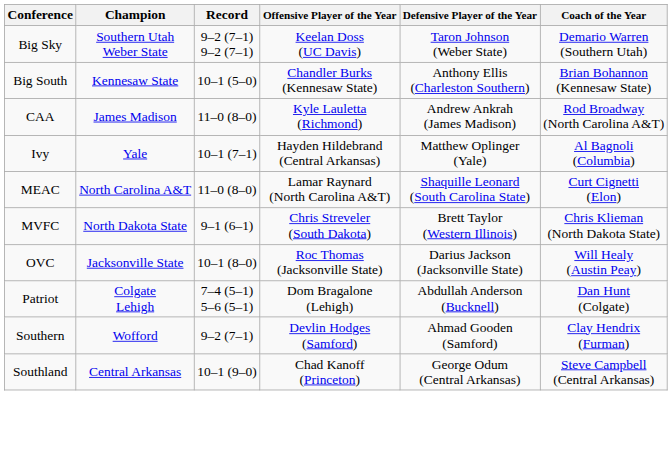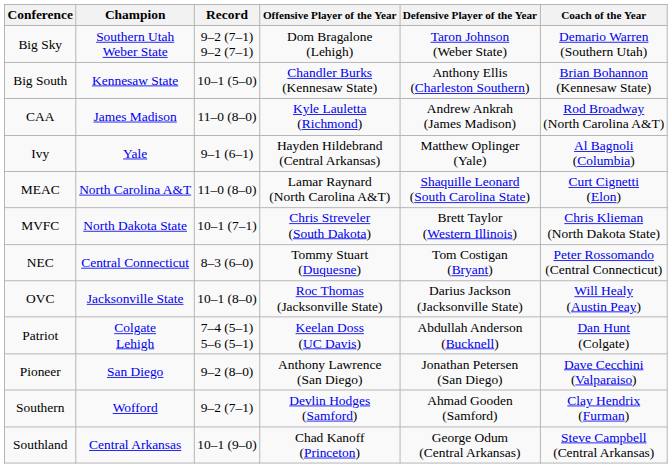Big Sky | Offensive Player of the Year: Keelan Doss (UC Davis) -> Dom Bragalone (Lehigh)
Ivy | Record: 10–1 (7–1) -> 9–1 (6–1)
MVFC | Record: 9–1 (6–1) -> 10–1 (7–1)
+ row: NEC | Central Connecticut | 8–3 (6–0) | Tommy Stuart (Duquesne) | Tom Costigan (Bryant) | Peter Rossomando (Central Connecticut)
Patriot | Offensive Player of the Year: Dom Bragalone (Lehigh) -> Keelan Doss (UC Davis)
+ row: Pioneer | San Diego | 9–2 (8–0) | Anthony Lawrence (San Diego) | Jonathan Petersen (San Diego) | Dave Cecchini (Valparaiso)
